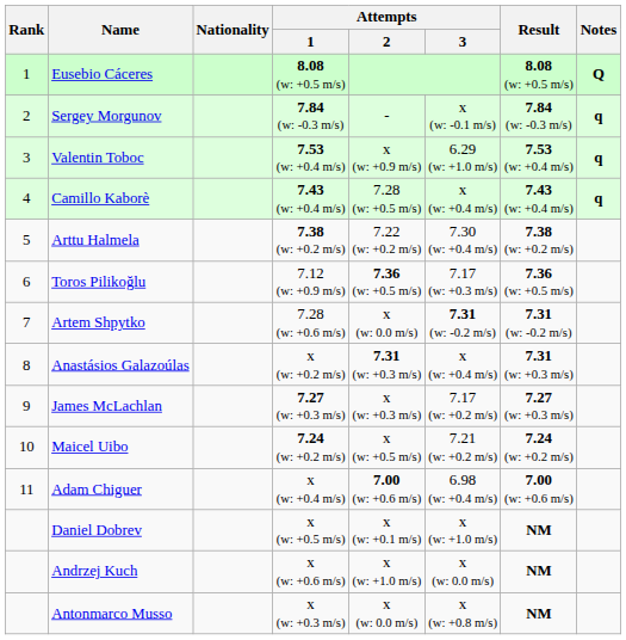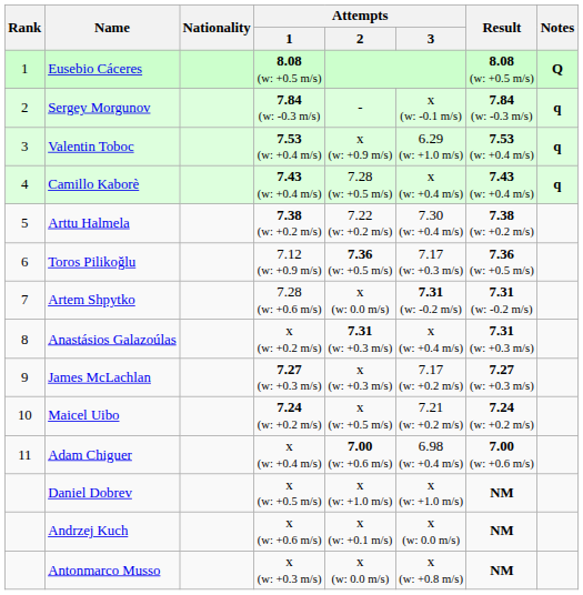Daniel Dobrev | Attempts / 2: x (w: +0.1 m/s) -> x (w: +1.0 m/s)
Andrzej Kuch | Attempts / 2: x (w: +1.0 m/s) -> x (w: +0.1 m/s)
